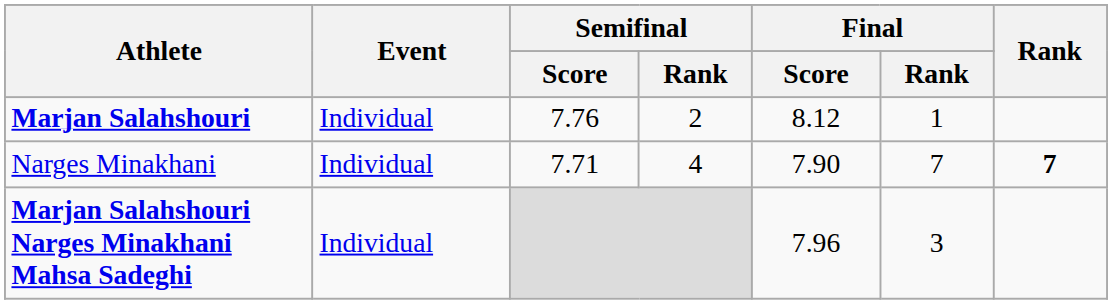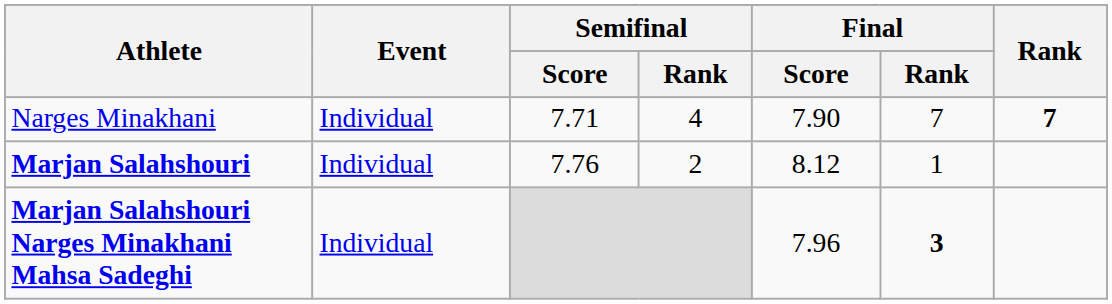rows swapped: Narges Minakhani <-> Marjan Salahshouri
Marjan Salahshouri Narges Minakhani Mahsa Sadeghi | Final / Rank: normal -> bold
